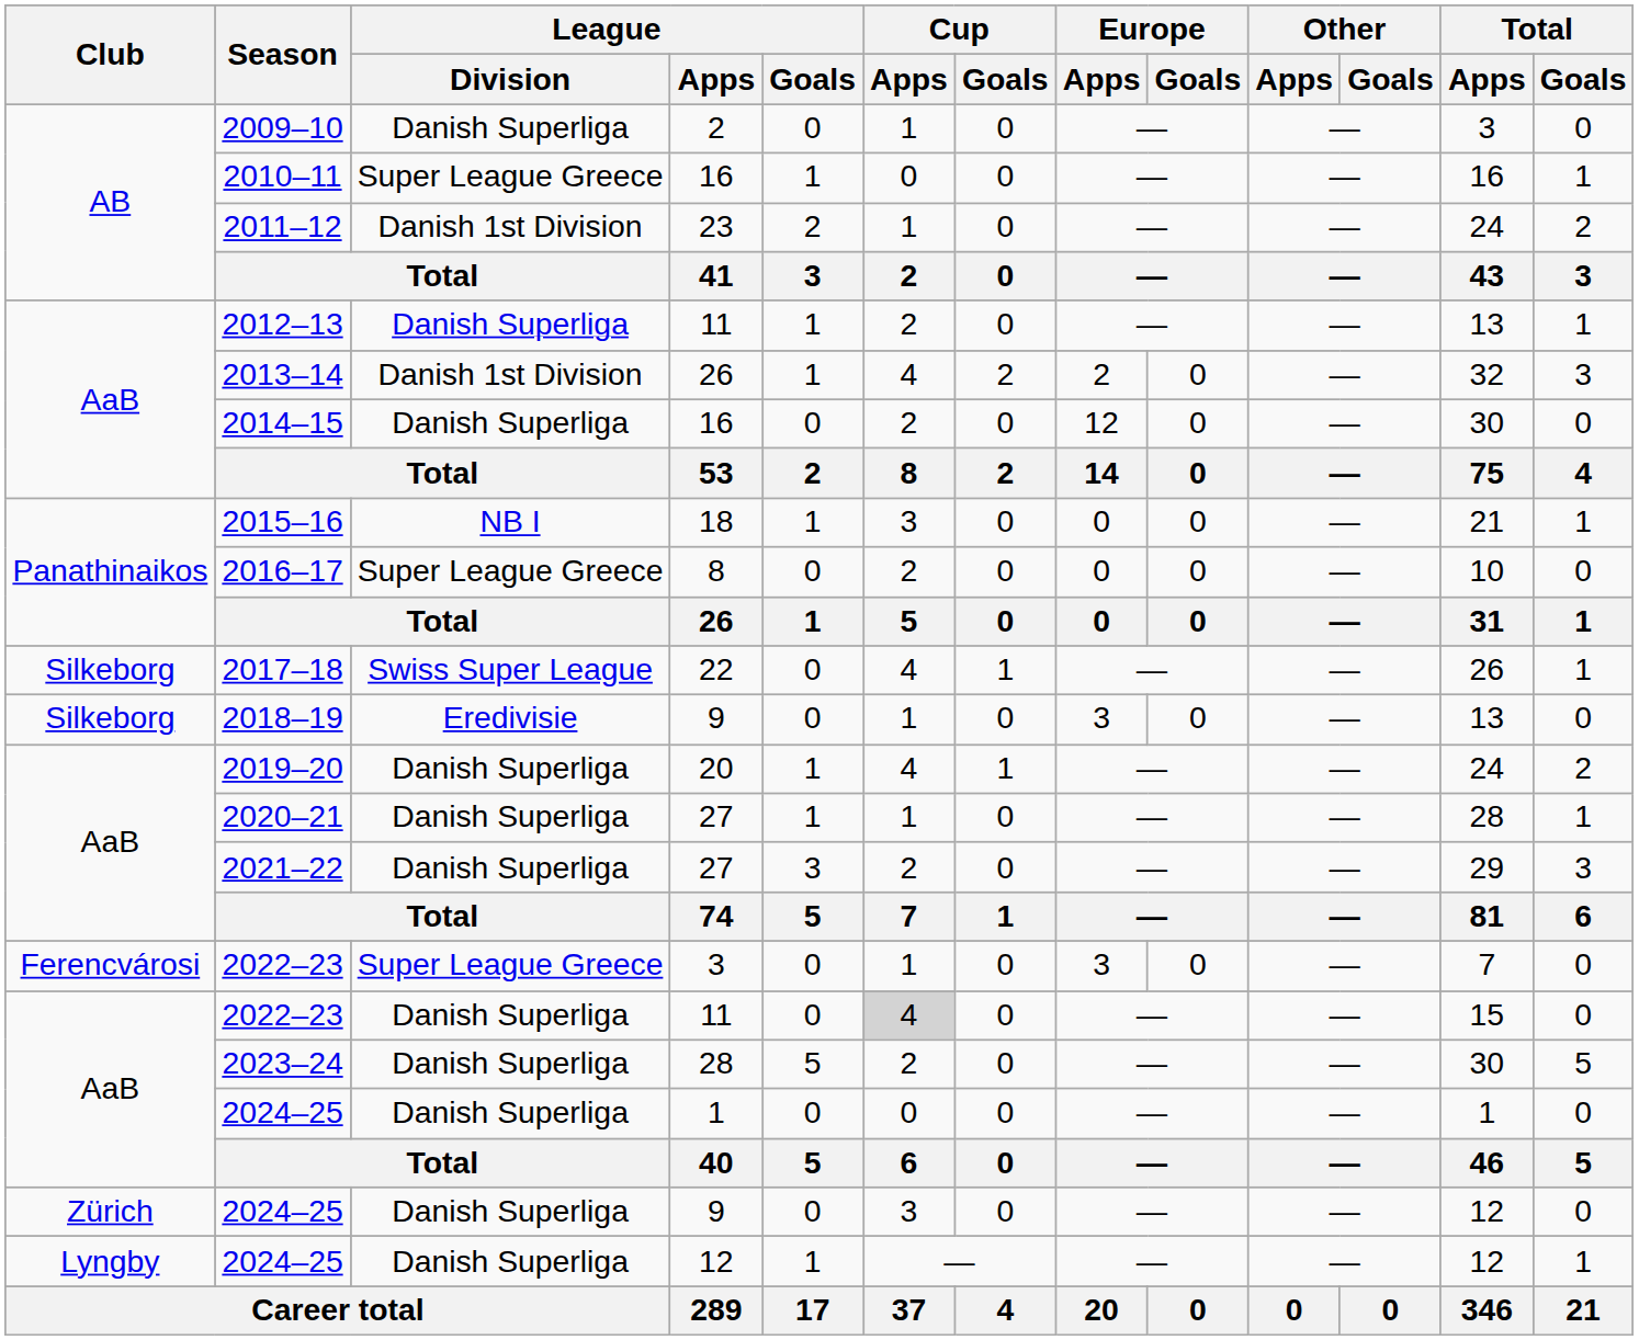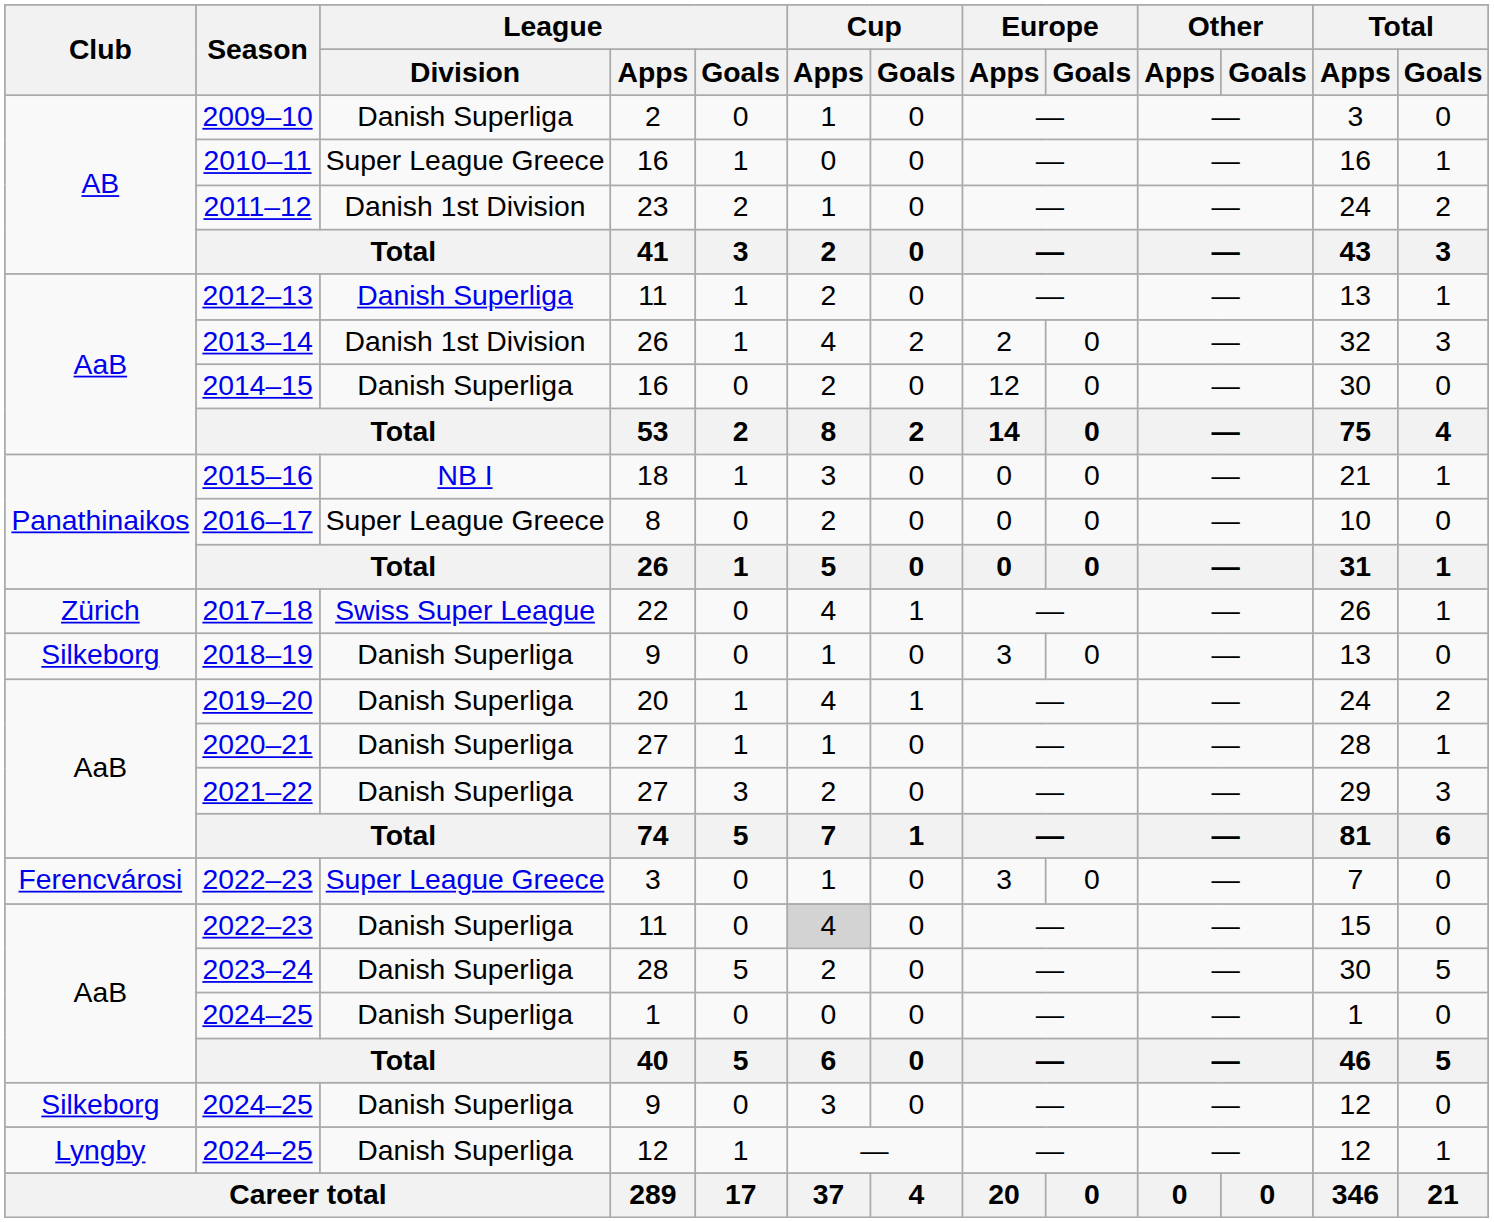2017–18 | Club: Silkeborg -> Zürich
2018–19 | League / Division: Eredivisie -> Danish Superliga
2024–25 / 9 | Club: Zürich -> Silkeborg
